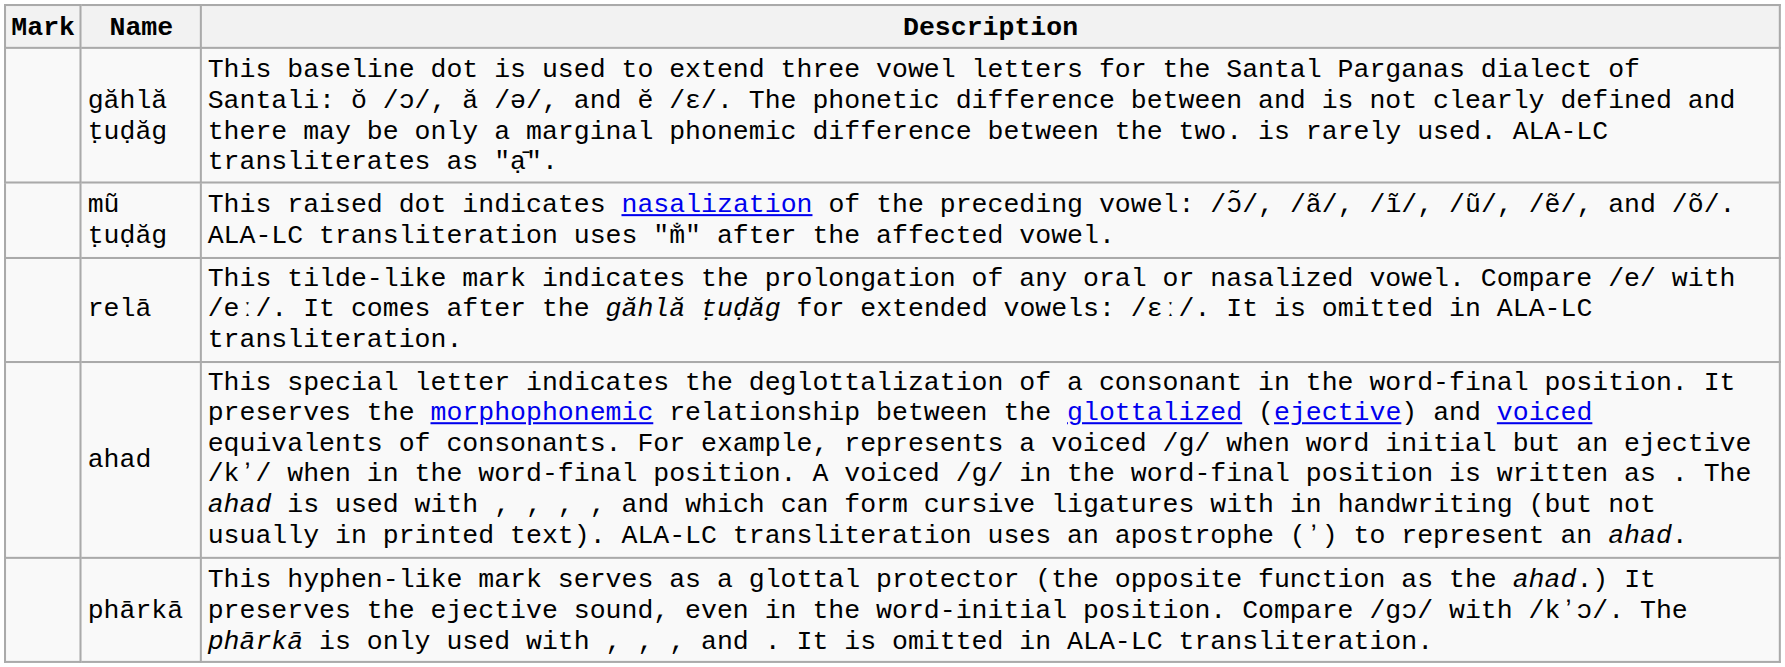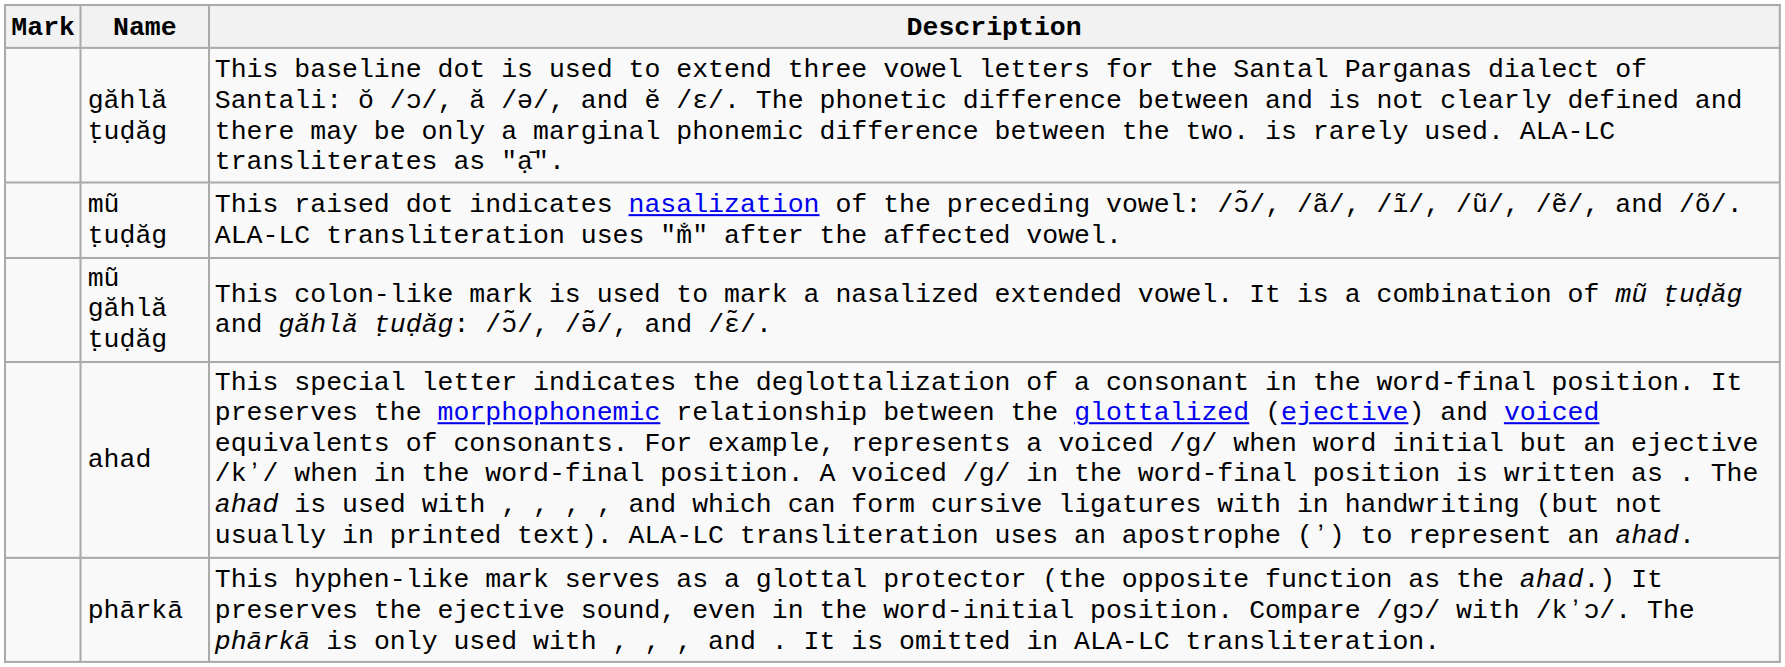+ row: mũ găhlă ṭuḍăg | This colon-like mark is used to mark a nasalized extended vowel. It is a combination of mũ ṭuḍăg and găhlă ṭuḍăg: /ɔ̃/, /ə̃/, and /ɛ̃/.
- row: relā | This tilde-like mark indicates the prolongation of any oral or nasalized vowel. Compare /e/ with /eː/. It comes after the găhlă ṭuḍăg for extended vowels: /ɛː/. It is omitted in ALA-LC transliteration.
